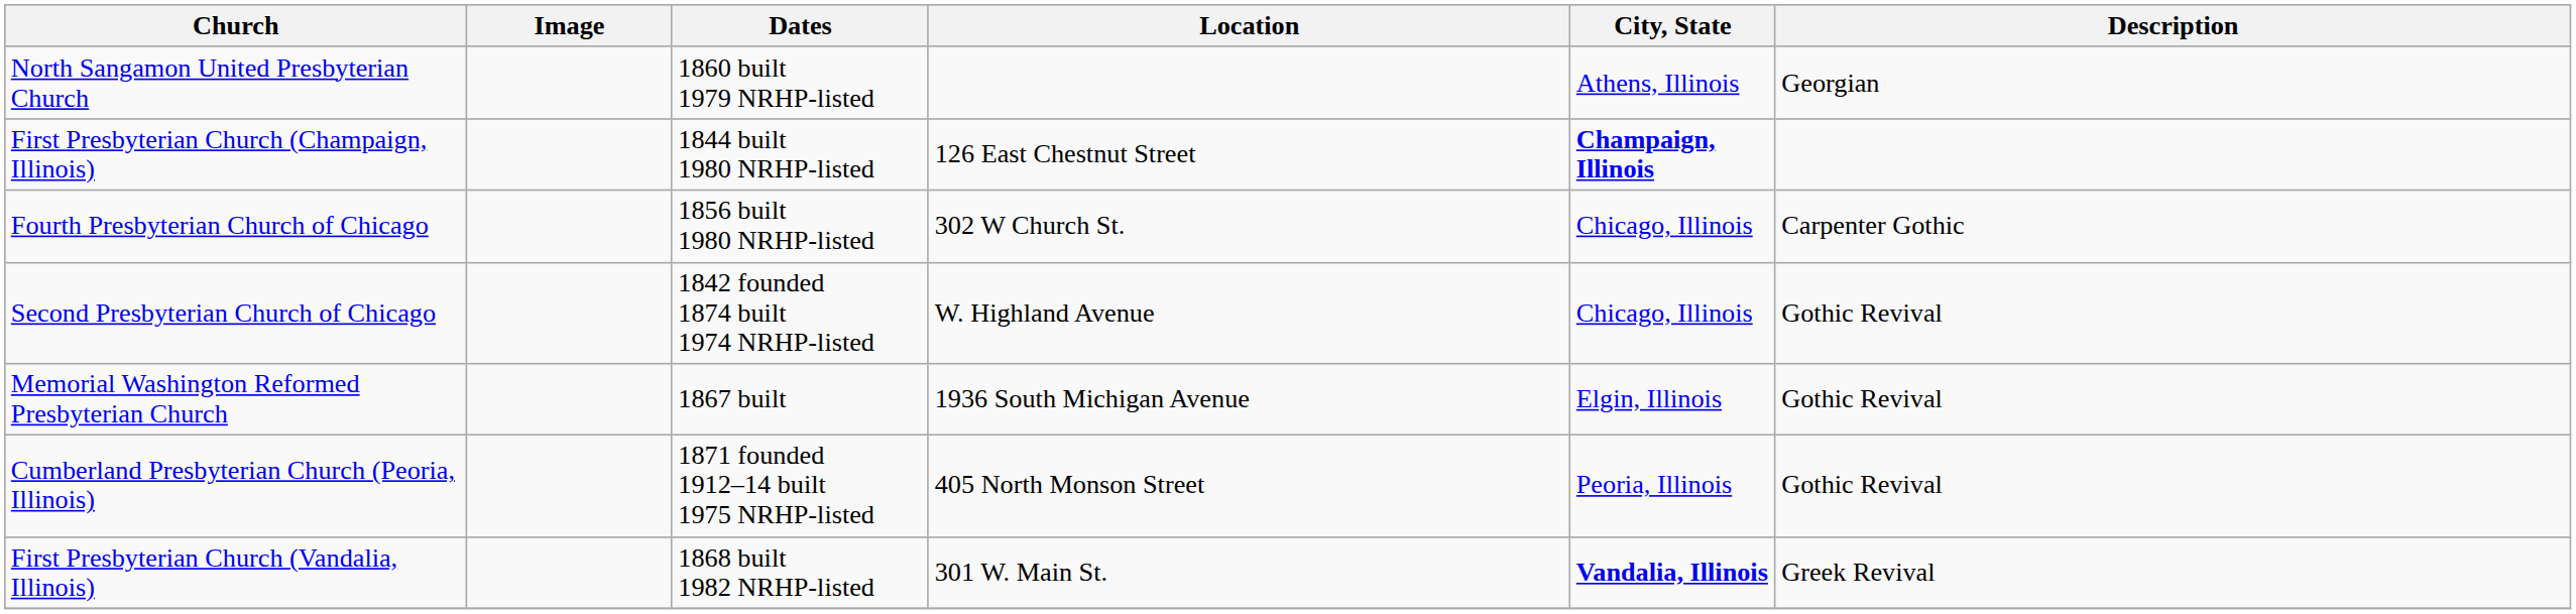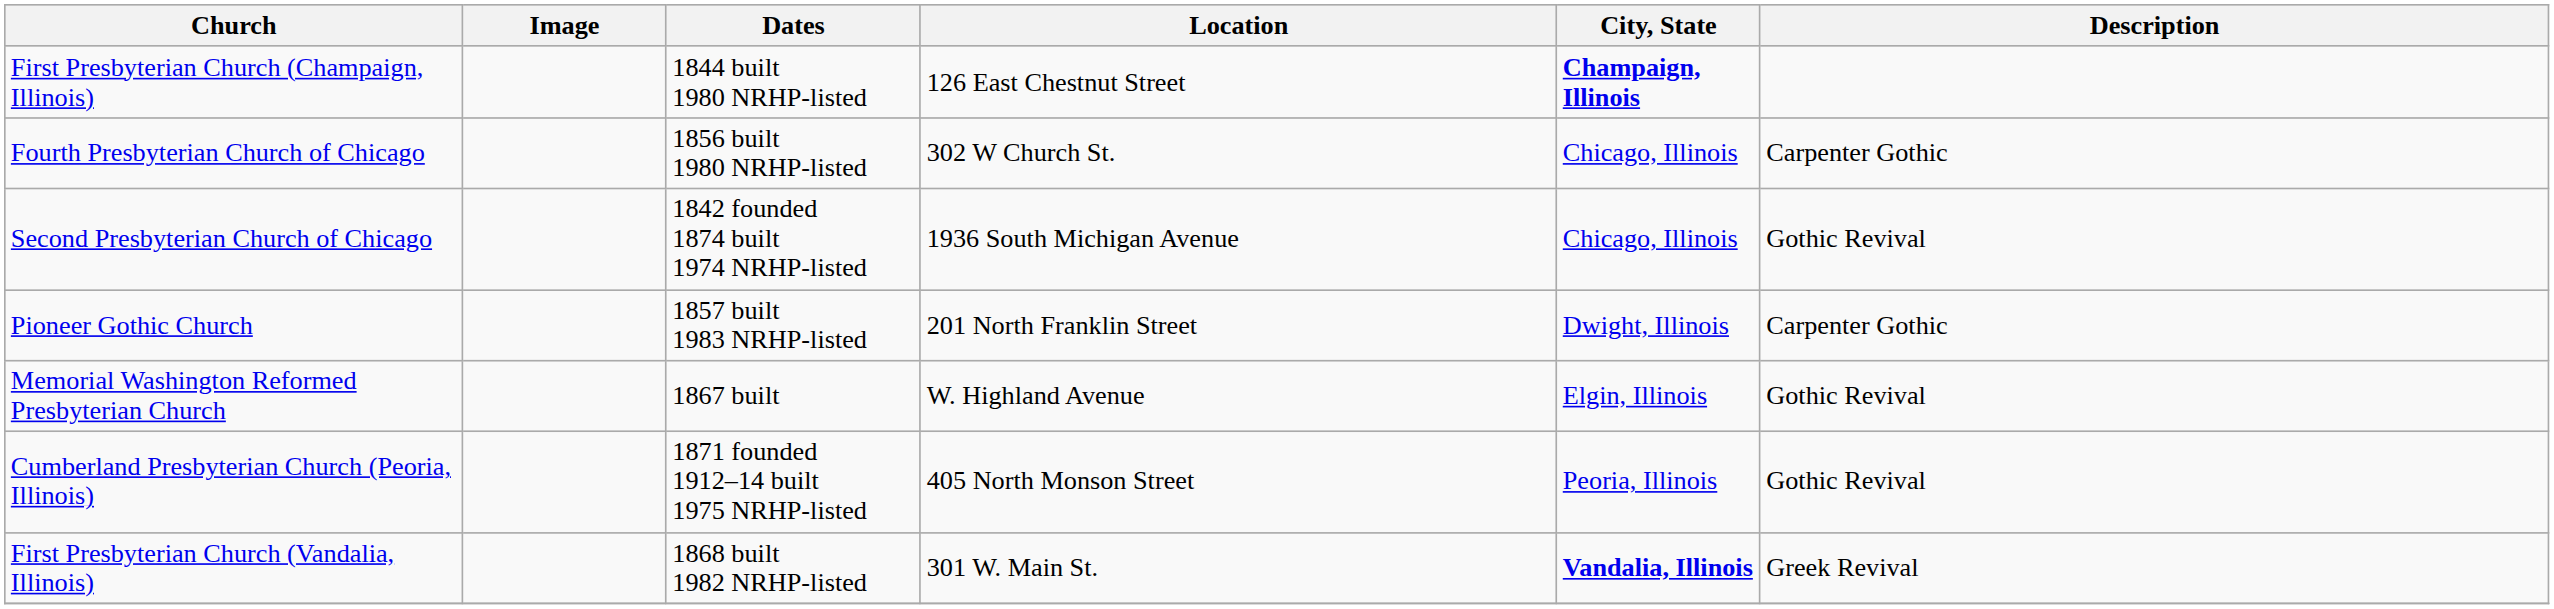- row: North Sangamon United Presbyterian Church | 1860 built 1979 NRHP-listed | Athens, Illinois | Georgian
Second Presbyterian Church of Chicago | Location: W. Highland Avenue -> 1936 South Michigan Avenue
+ row: Pioneer Gothic Church | 1857 built 1983 NRHP-listed | 201 North Franklin Street | Dwight, Illinois | Carpenter Gothic
Memorial Washington Reformed Presbyterian Church | Location: 1936 South Michigan Avenue -> W. Highland Avenue
